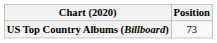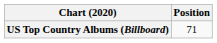US Top Country Albums (Billboard) | Position: 73 -> 71
